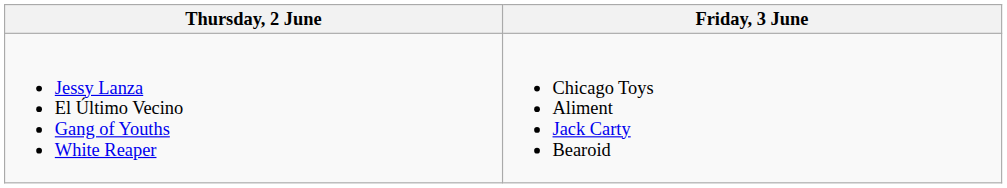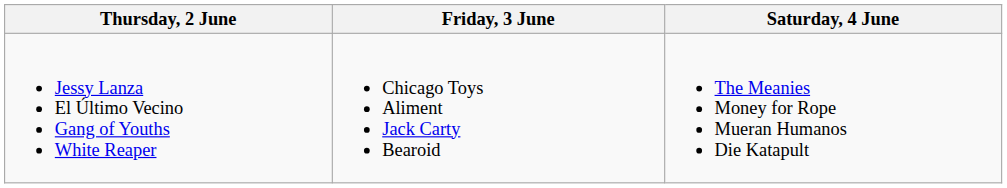+ column: Saturday, 4 June | The Meanies Money for Rope Mueran Humanos Die Katapult
